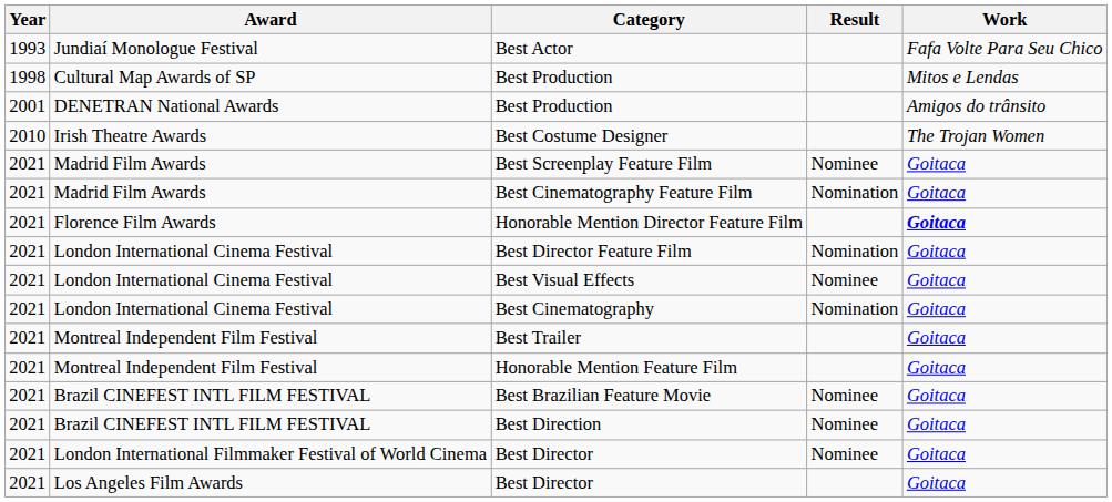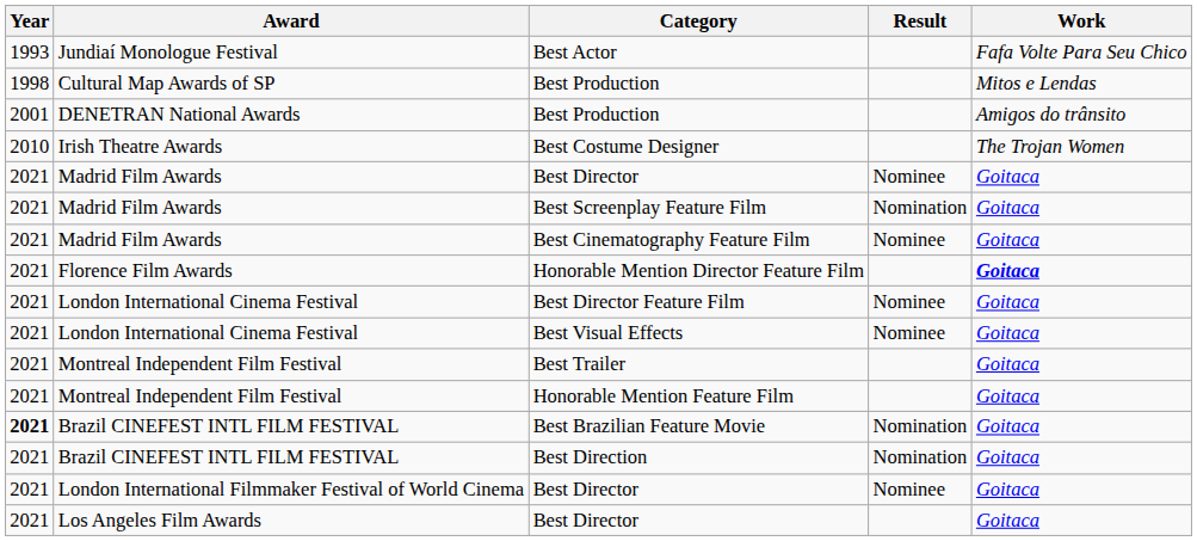+ row: 2021 | Madrid Film Awards | Best Director | Nominee | Goitaca
Best Screenplay Feature Film | Result: Nominee -> Nomination
Best Cinematography Feature Film | Result: Nomination -> Nominee
Best Director Feature Film | Result: Nomination -> Nominee
- row: 2021 | London International Cinema Festival | Best Cinematography | Nomination | Goitaca
Best Brazilian Feature Movie | Year: normal -> bold
Best Brazilian Feature Movie | Result: Nominee -> Nomination
Best Direction | Result: Nominee -> Nomination
